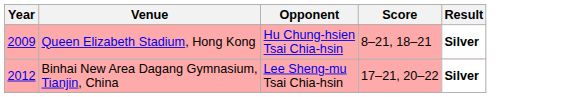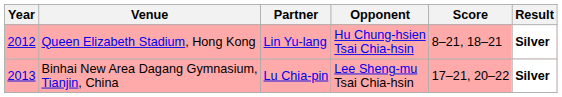+ column: Partner | Lin Yu-lang | Lu Chia-pin
Queen Elizabeth Stadium, Hong Kong | Year: 2009 -> 2012
Binhai New Area Dagang Gymnasium, Tianjin, China | Year: 2012 -> 2013
